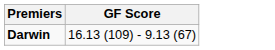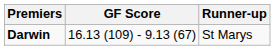+ column: Runner-up | St Marys
